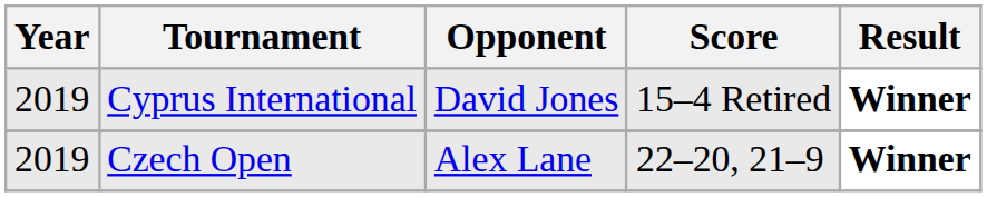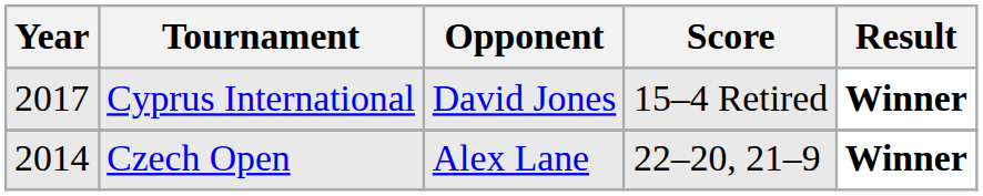Cyprus International | Year: 2019 -> 2017
Czech Open | Year: 2019 -> 2014
